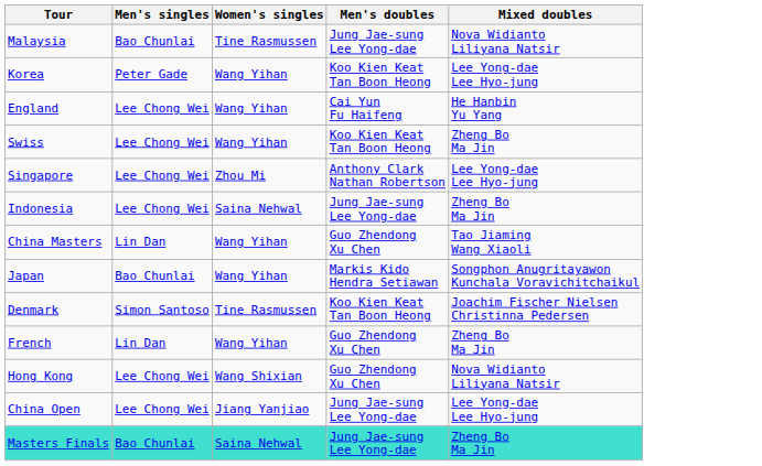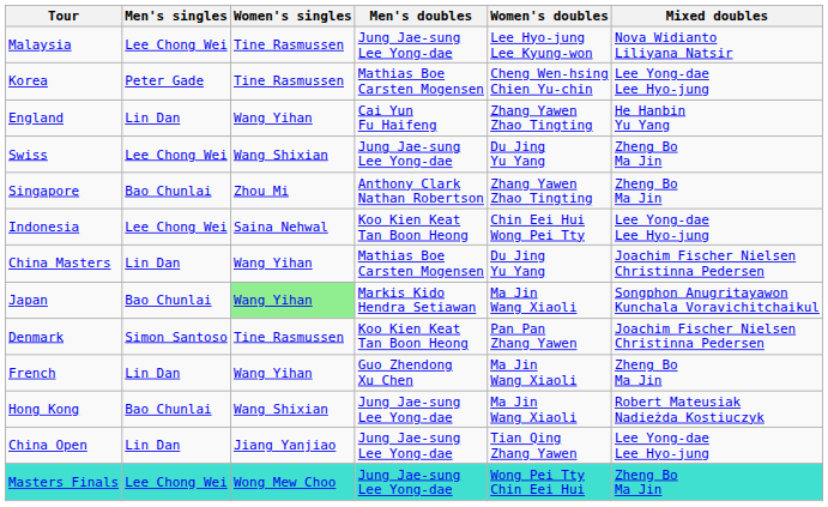+ column: Women's doubles | Lee Hyo-jung Lee Kyung-won | Cheng Wen-hsing Chien Yu-chin | Zhang Yawen Zhao Tingting | Du Jing Yu Yang | Zhang Yawen Zhao Tingting | Chin Eei Hui Wong Pei Tty | Du Jing Yu Yang | Ma Jin Wang Xiaoli | Pan Pan Zhang Yawen | Ma Jin Wang Xiaoli | Ma Jin Wang Xiaoli | Tian Qing Zhang Yawen | Wong Pei Tty Chin Eei Hui
Malaysia | Men's singles: Bao Chunlai -> Lee Chong Wei
Korea | Women's singles: Wang Yihan -> Tine Rasmussen
Korea | Men's doubles: Koo Kien Keat Tan Boon Heong -> Mathias Boe Carsten Mogensen
England | Men's singles: Lee Chong Wei -> Lin Dan
Swiss | Women's singles: Wang Yihan -> Wang Shixian
Swiss | Men's doubles: Koo Kien Keat Tan Boon Heong -> Jung Jae-sung Lee Yong-dae
Singapore | Men's singles: Lee Chong Wei -> Bao Chunlai
Singapore | Mixed doubles: Lee Yong-dae Lee Hyo-jung -> Zheng Bo Ma Jin
Indonesia | Men's doubles: Jung Jae-sung Lee Yong-dae -> Koo Kien Keat Tan Boon Heong
Indonesia | Mixed doubles: Zheng Bo Ma Jin -> Lee Yong-dae Lee Hyo-jung
China Masters | Men's doubles: Guo Zhendong Xu Chen -> Mathias Boe Carsten Mogensen
China Masters | Mixed doubles: Tao Jiaming Wang Xiaoli -> Joachim Fischer Nielsen Christinna Pedersen
Japan | Women's singles: no background -> lightgreen background
Hong Kong | Men's singles: Lee Chong Wei -> Bao Chunlai
Hong Kong | Men's doubles: Guo Zhendong Xu Chen -> Jung Jae-sung Lee Yong-dae
Hong Kong | Mixed doubles: Nova Widianto Liliyana Natsir -> Robert Mateusiak Nadieżda Kostiuczyk
China Open | Men's singles: Lee Chong Wei -> Lin Dan
Masters Finals | Men's singles: Bao Chunlai -> Lee Chong Wei
Masters Finals | Women's singles: Saina Nehwal -> Wong Mew Choo
